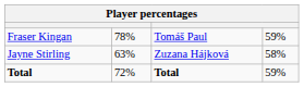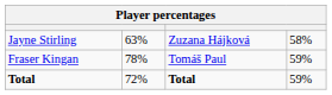rows swapped: Jayne Stirling <-> Fraser Kingan
